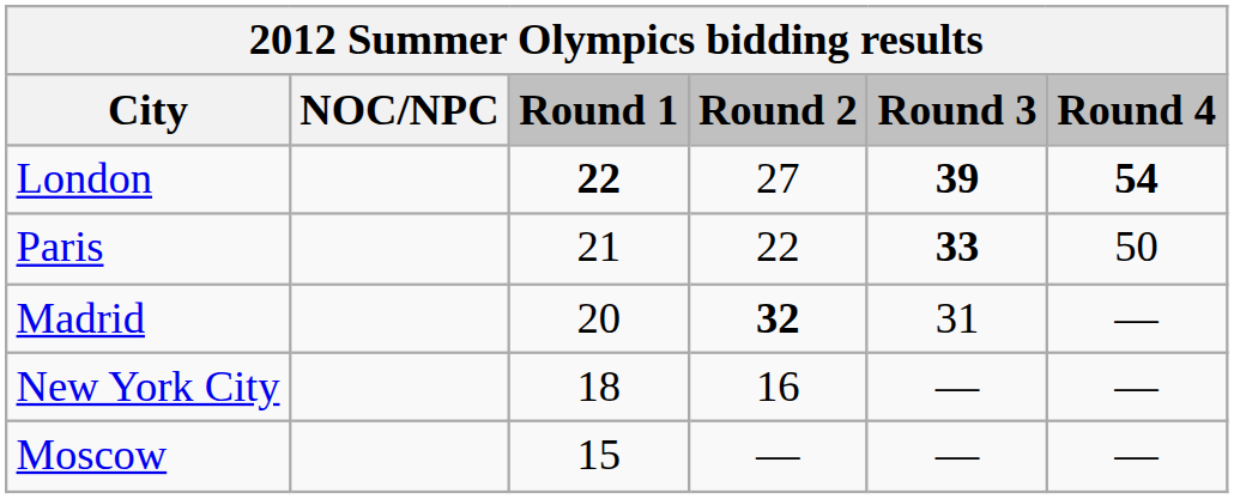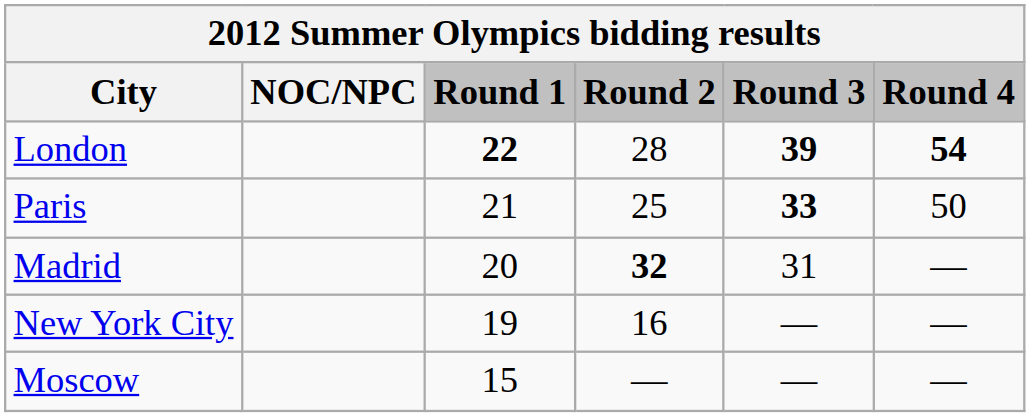London | Round 2: 27 -> 28
Paris | Round 2: 22 -> 25
New York City | Round 1: 18 -> 19
